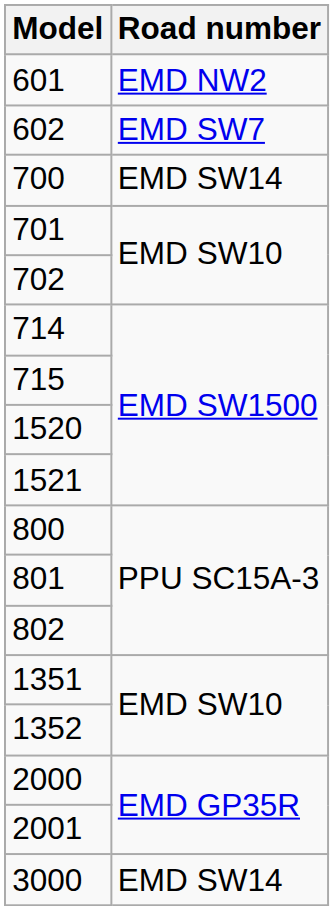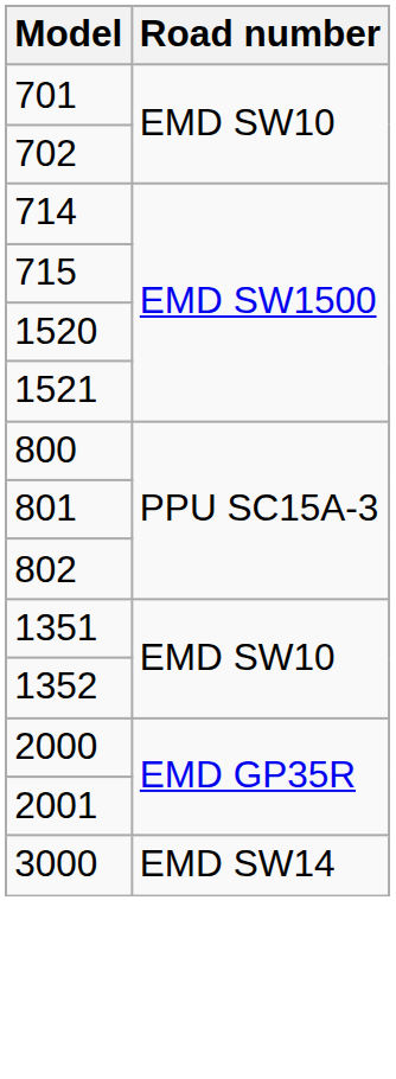- row: 601 | EMD NW2
- row: 602 | EMD SW7
- row: 700 | EMD SW14
